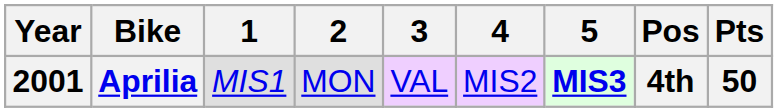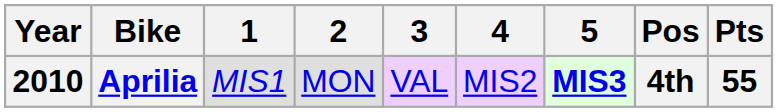Aprilia | Year: 2001 -> 2010
Aprilia | Pts: 50 -> 55
